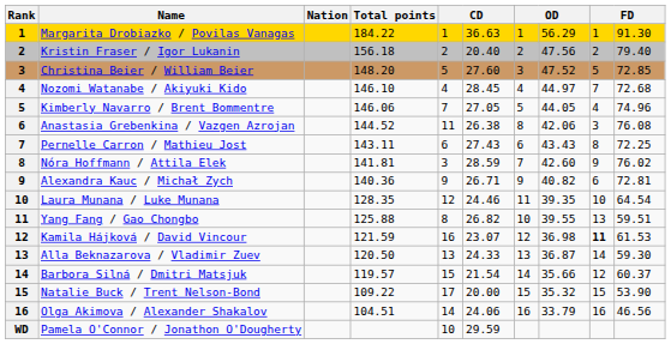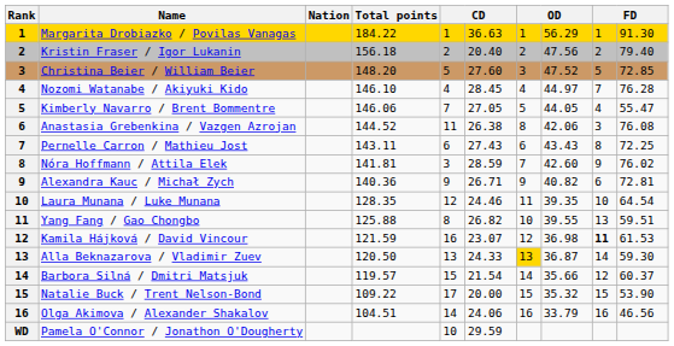Nozomi Watanabe / Akiyuki Kido | column 10: 72.68 -> 76.28
Kimberly Navarro / Brent Bommentre | column 10: 74.96 -> 55.47
Alla Beknazarova / Vladimir Zuev | column 7: no background -> gold background
